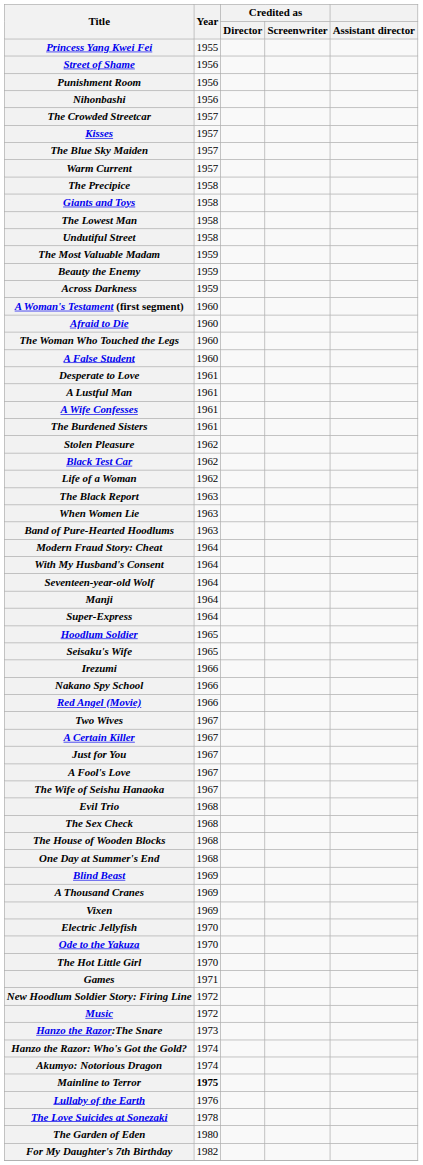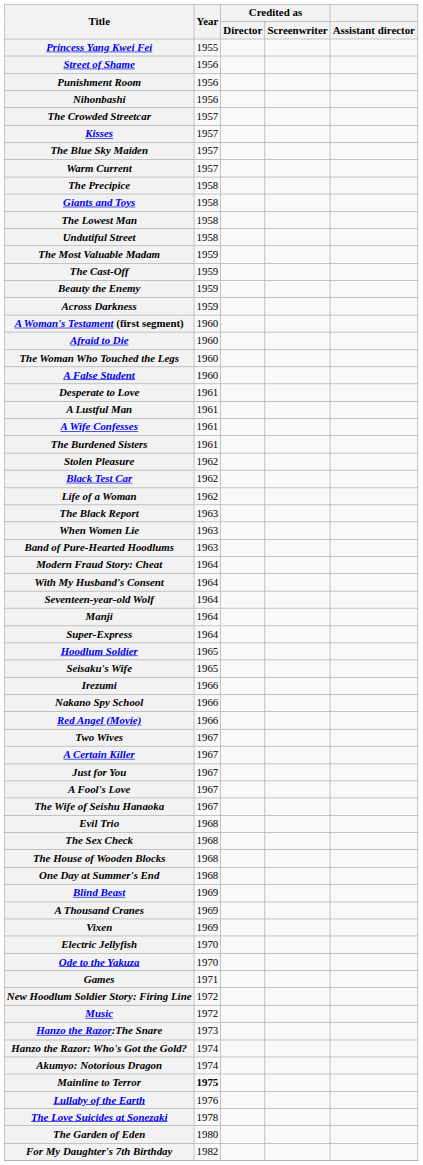+ row: The Cast-Off | 1959
- row: The Hot Little Girl | 1970
